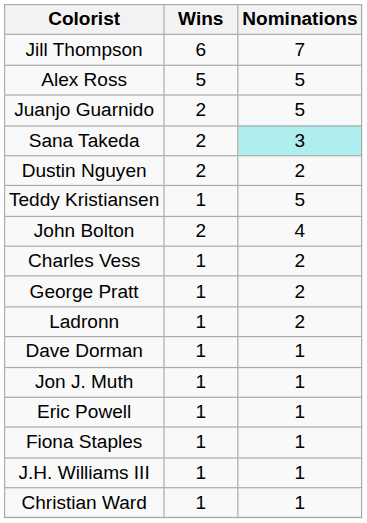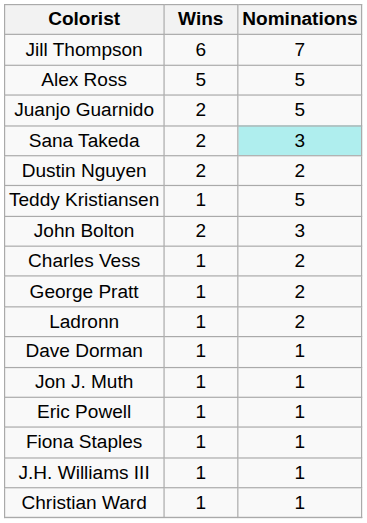John Bolton | Nominations: 4 -> 3
